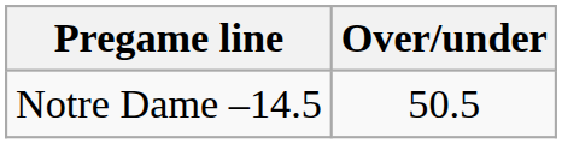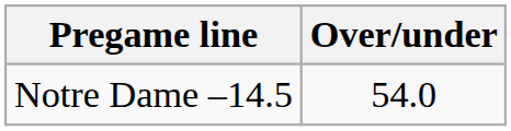Notre Dame –14.5 | Over/under: 50.5 -> 54.0
